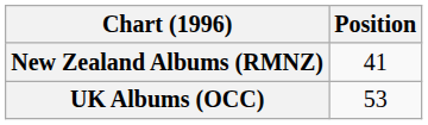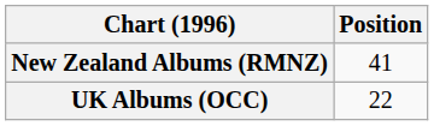UK Albums (OCC) | Position: 53 -> 22
